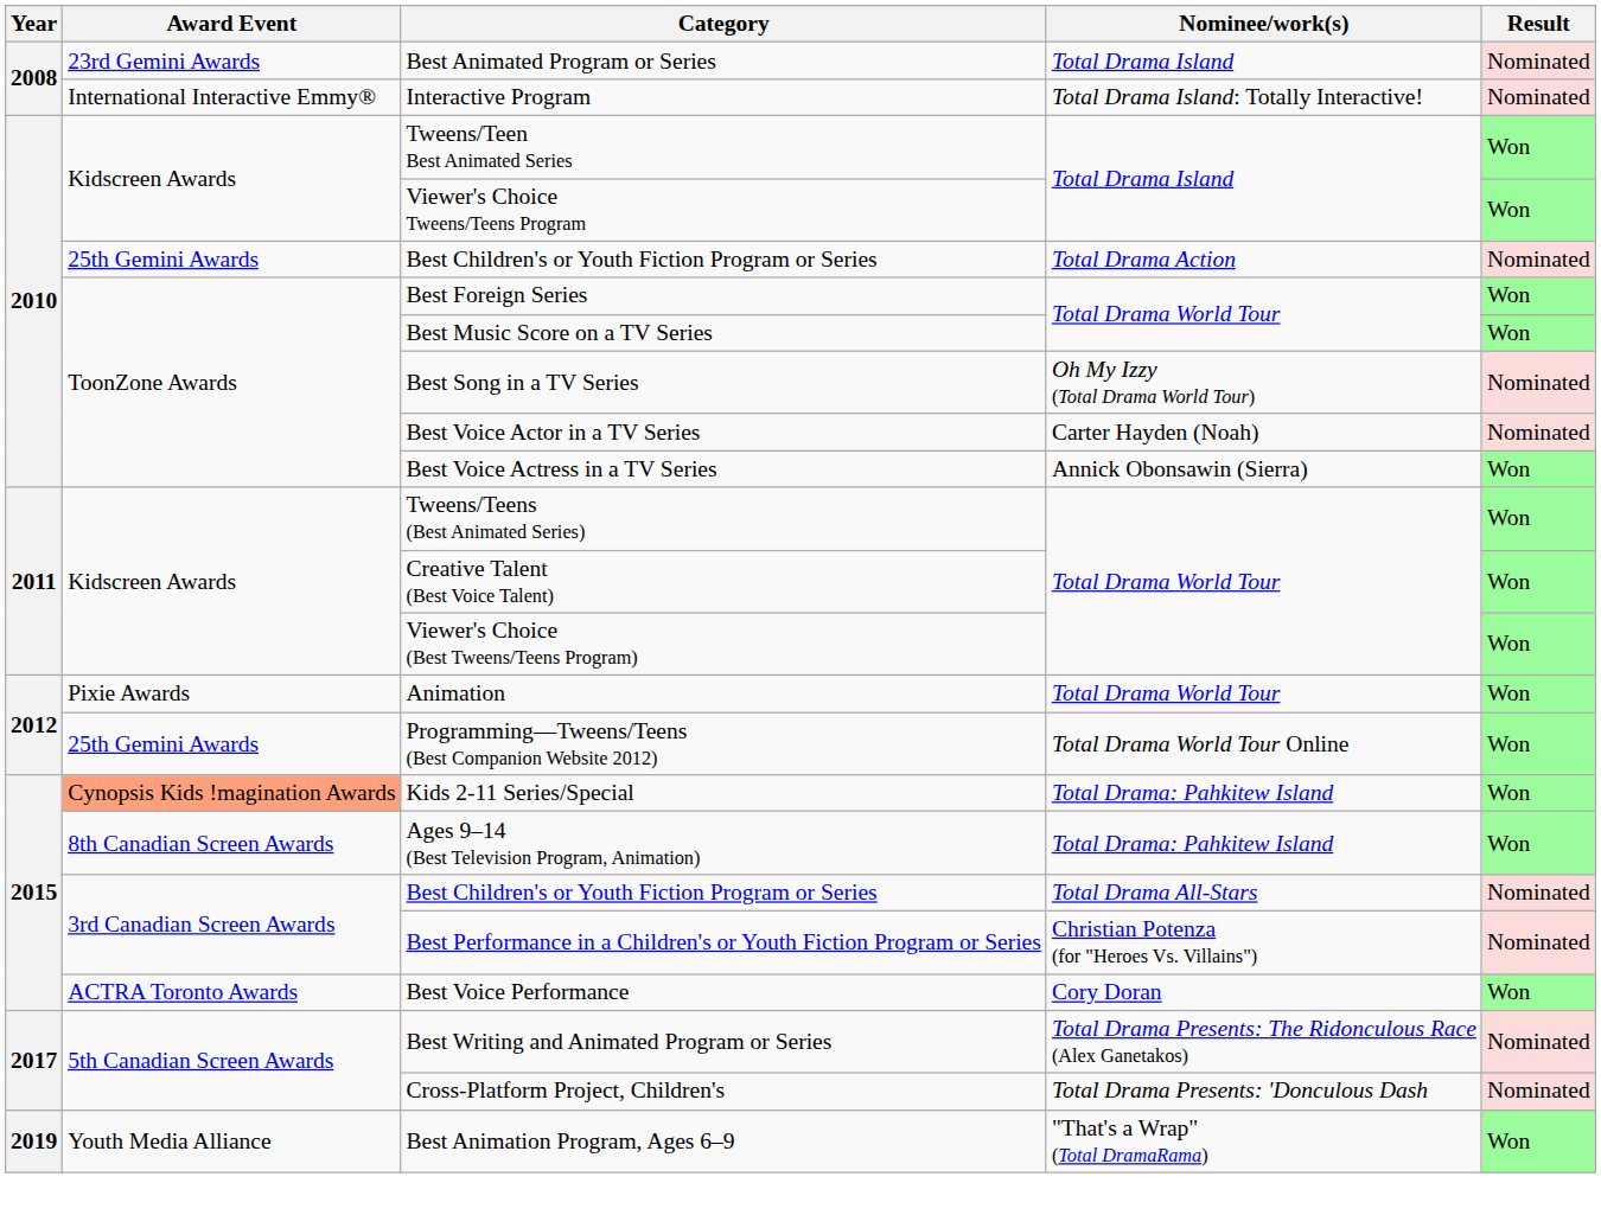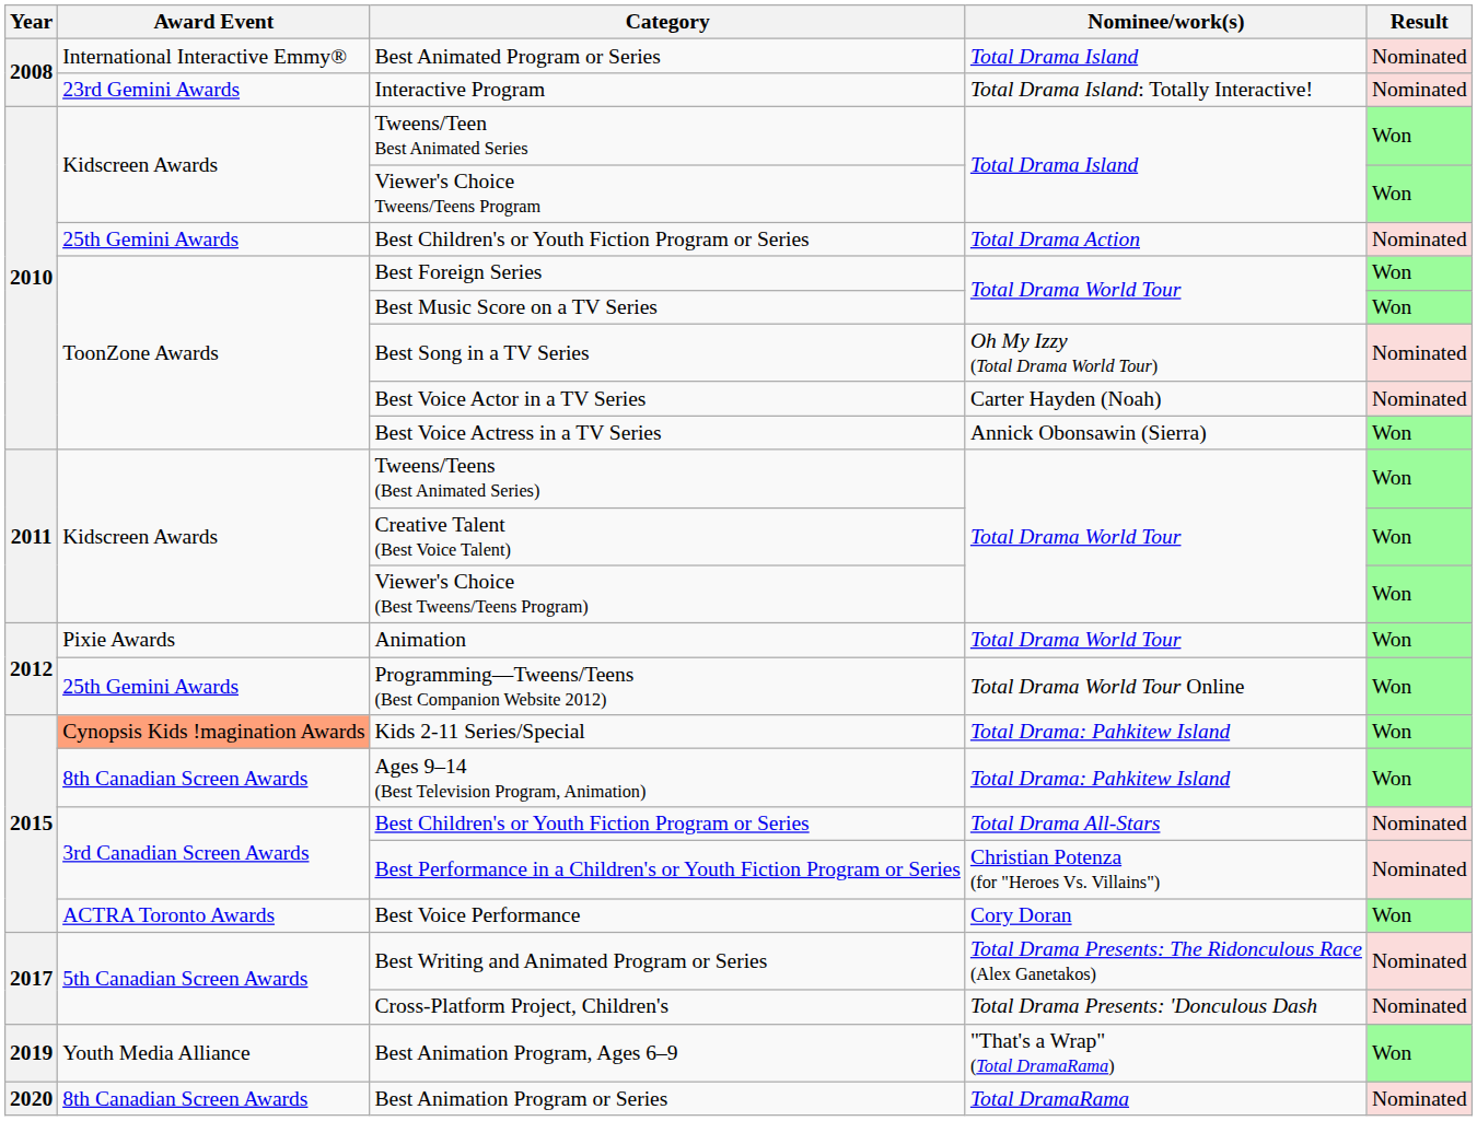Best Animated Program or Series | Award Event: 23rd Gemini Awards -> International Interactive Emmy®
Interactive Program | Award Event: International Interactive Emmy® -> 23rd Gemini Awards
+ row: 2020 | 8th Canadian Screen Awards | Best Animation Program or Series | Total DramaRama | Nominated
